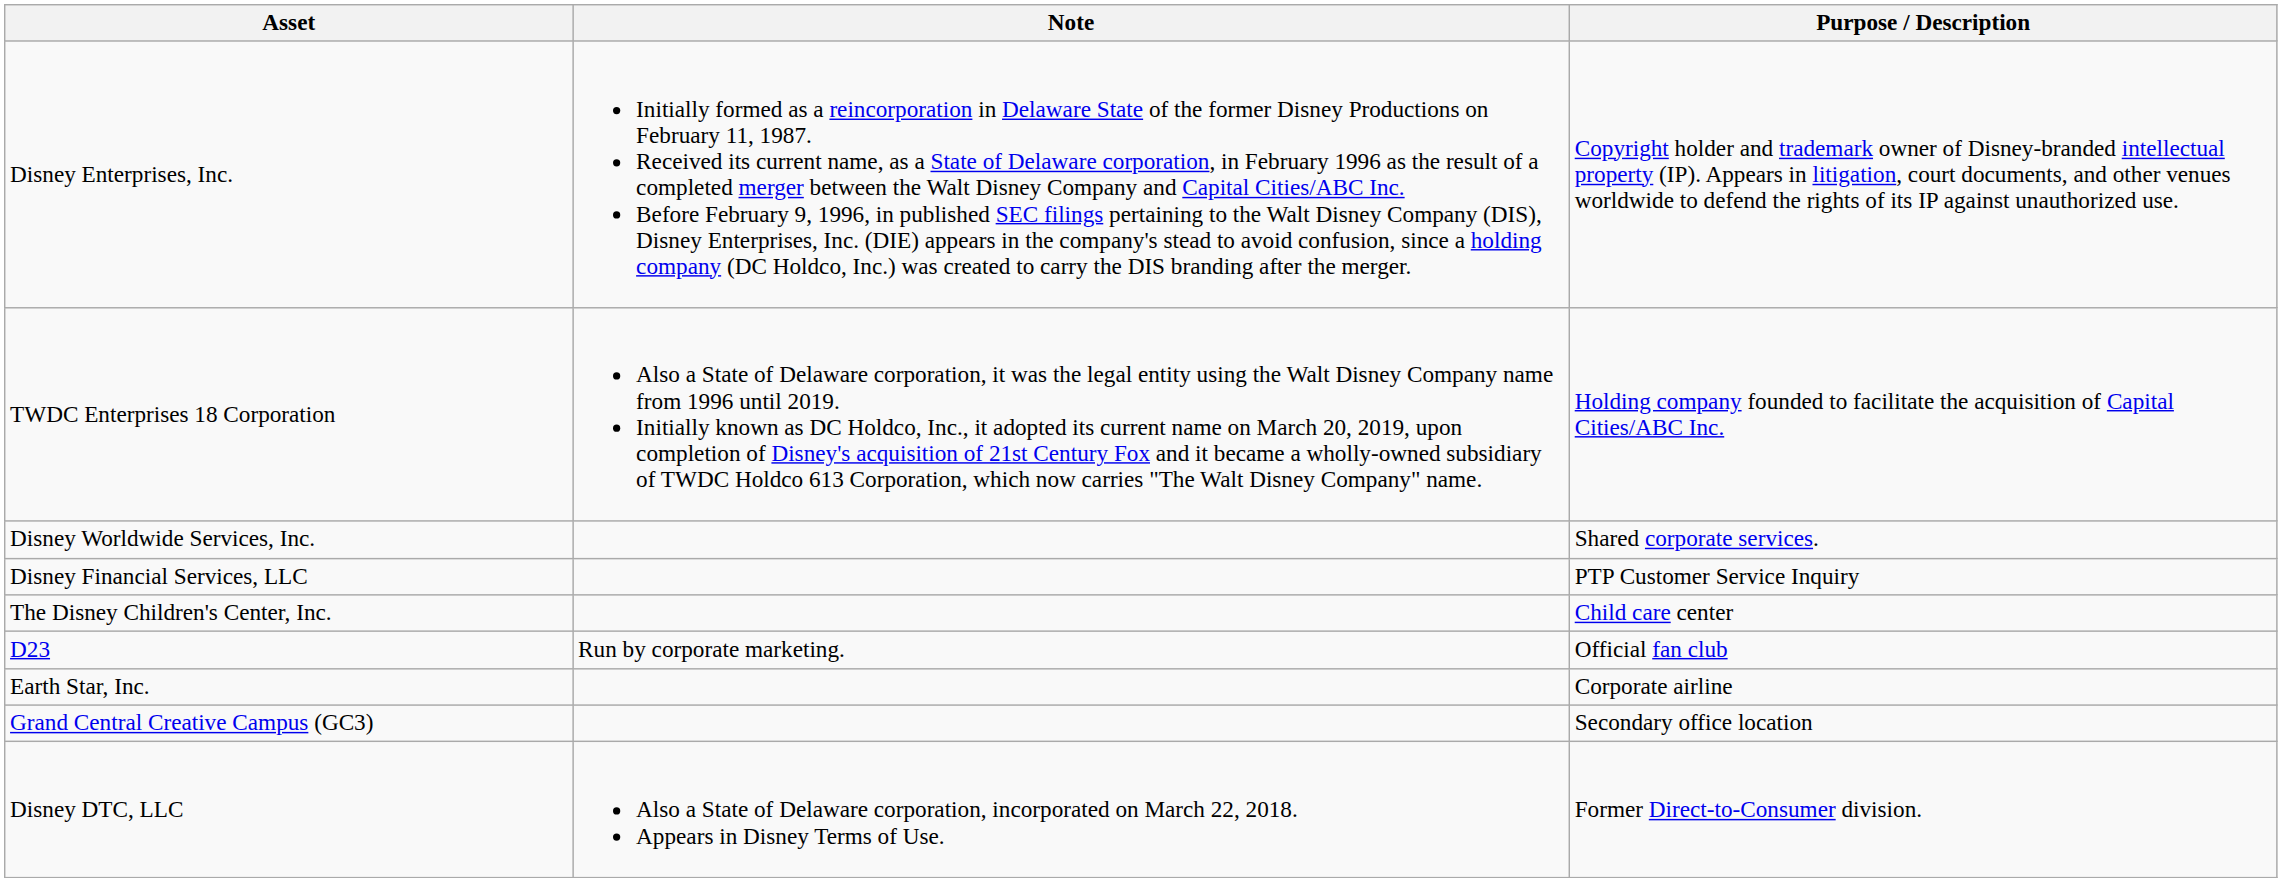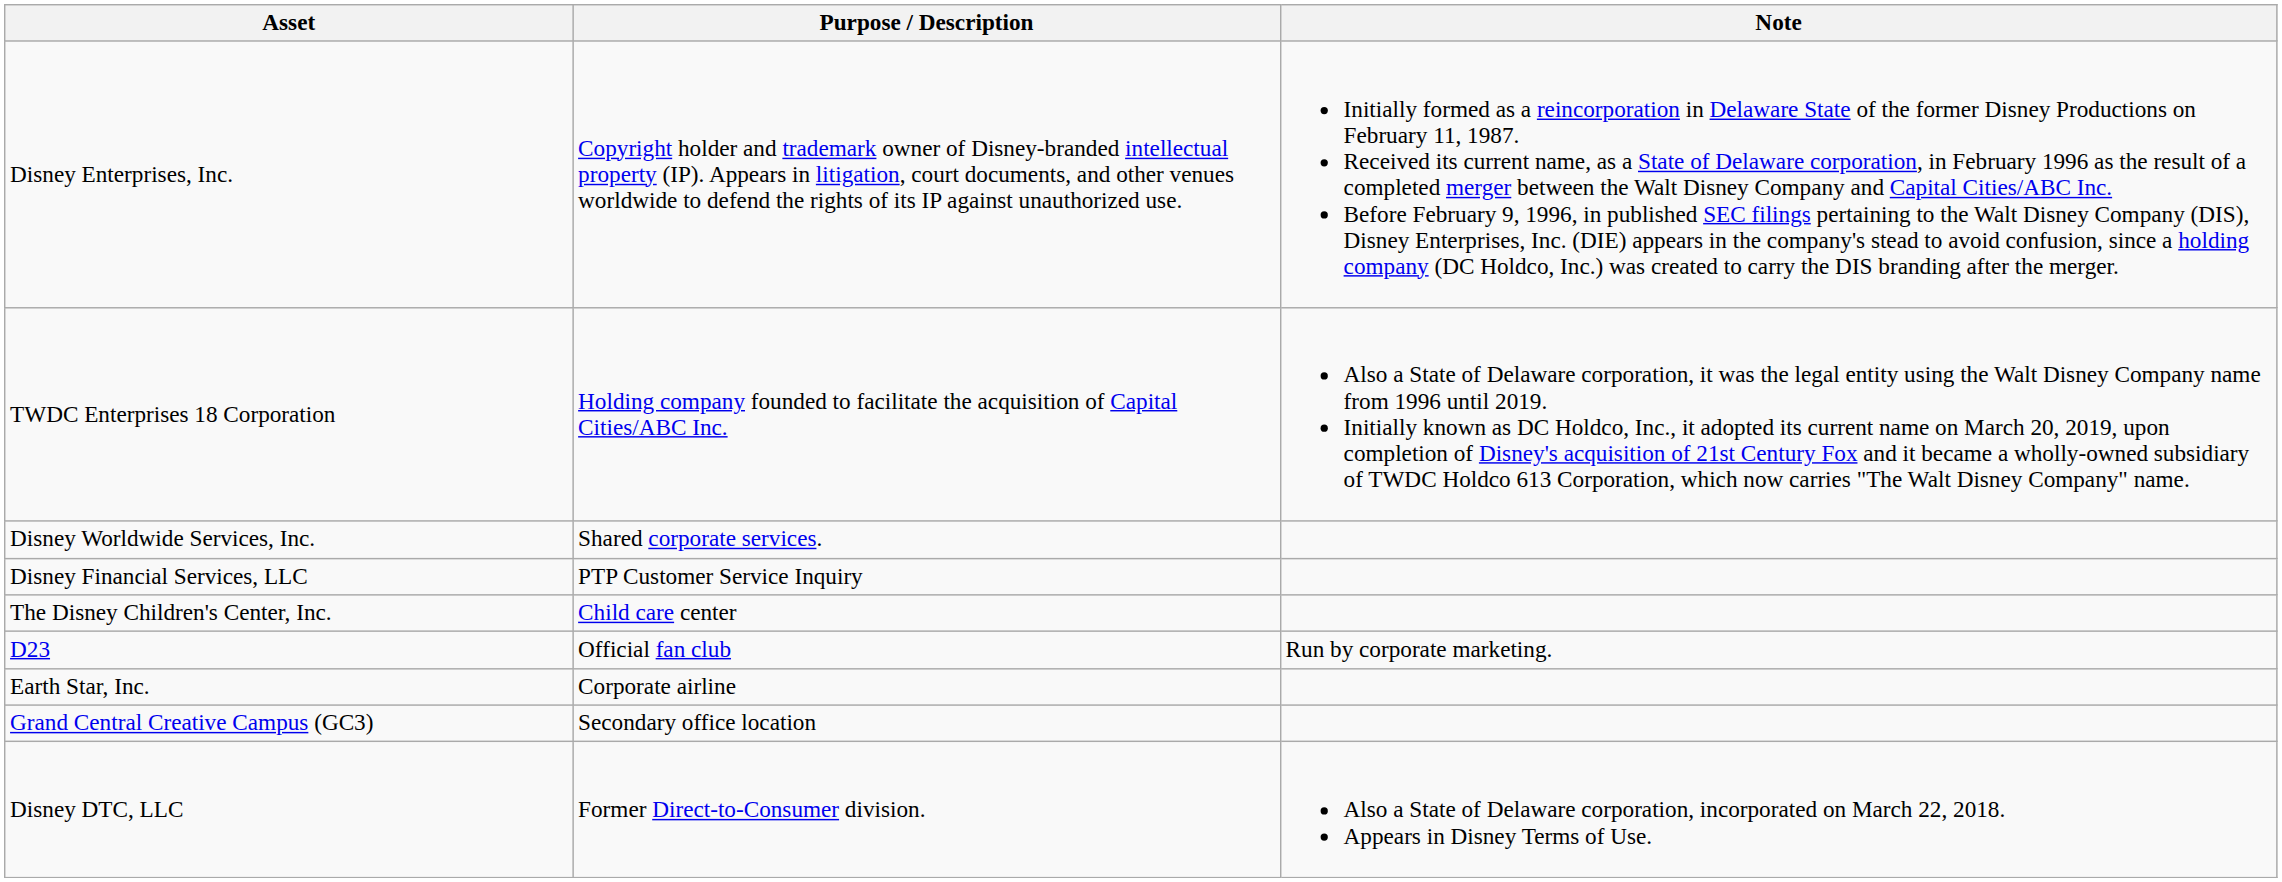columns swapped: Purpose / Description <-> Note
